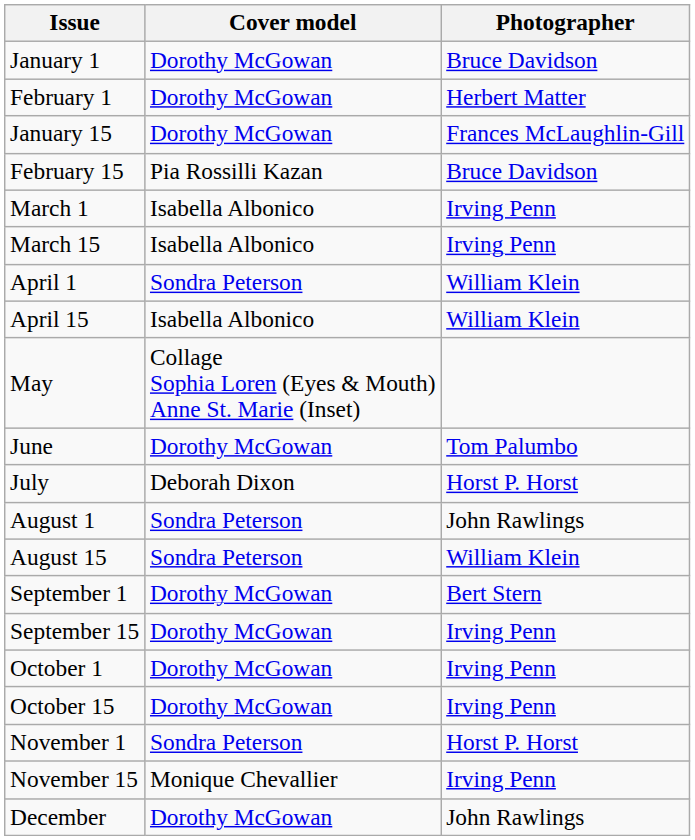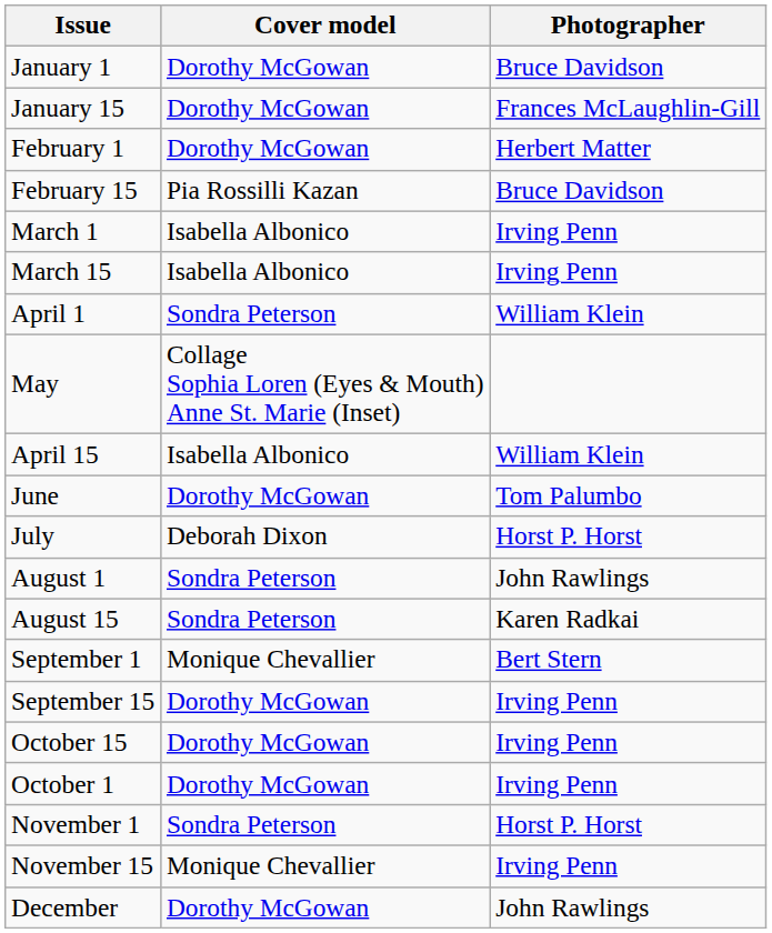rows swapped: January 15 <-> February 1
rows swapped: April 15 <-> May
August 15 | Photographer: William Klein -> Karen Radkai
September 1 | Cover model: Dorothy McGowan -> Monique Chevallier
rows swapped: October 1 <-> October 15
